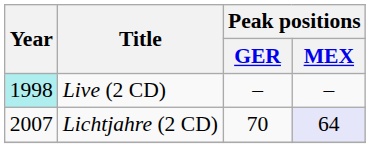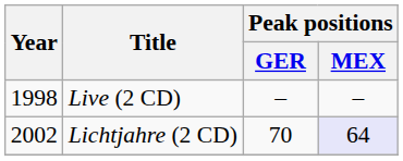Live (2 CD) | Year: paleturquoise background -> no background
Lichtjahre (2 CD) | Year: 2007 -> 2002
